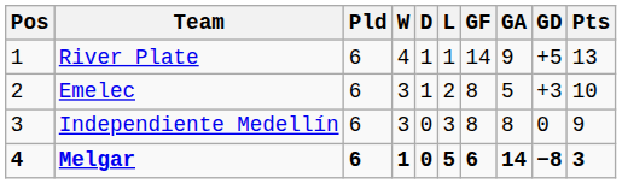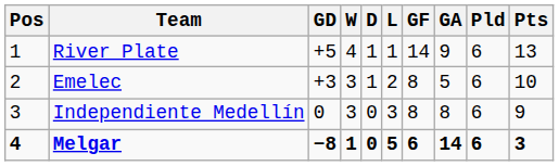columns swapped: Pld <-> GD
